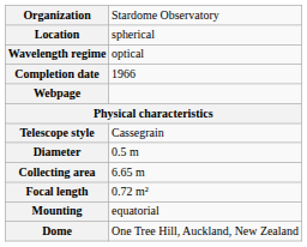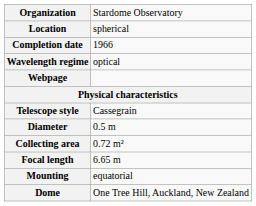rows swapped: Wavelength regime <-> Completion date
Collecting area | column 2: 6.65 m -> 0.72 m²
Focal length | column 2: 0.72 m² -> 6.65 m
